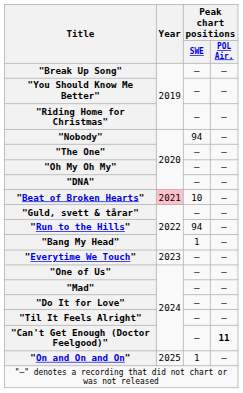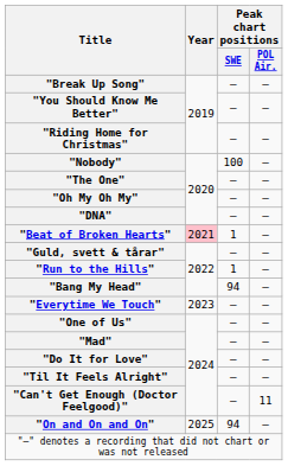"Nobody" | Peak chart positions / SWE: 94 -> 100
"Beat of Broken Hearts" | Peak chart positions / SWE: 10 -> 1
"Run to the Hills" | Peak chart positions / SWE: 94 -> 1
"Bang My Head" | Peak chart positions / SWE: 1 -> 94
"Can't Get Enough (Doctor Feelgood)" | Peak chart positions / POL Air.: bold -> normal
"On and On and On" | Peak chart positions / SWE: 1 -> 94
